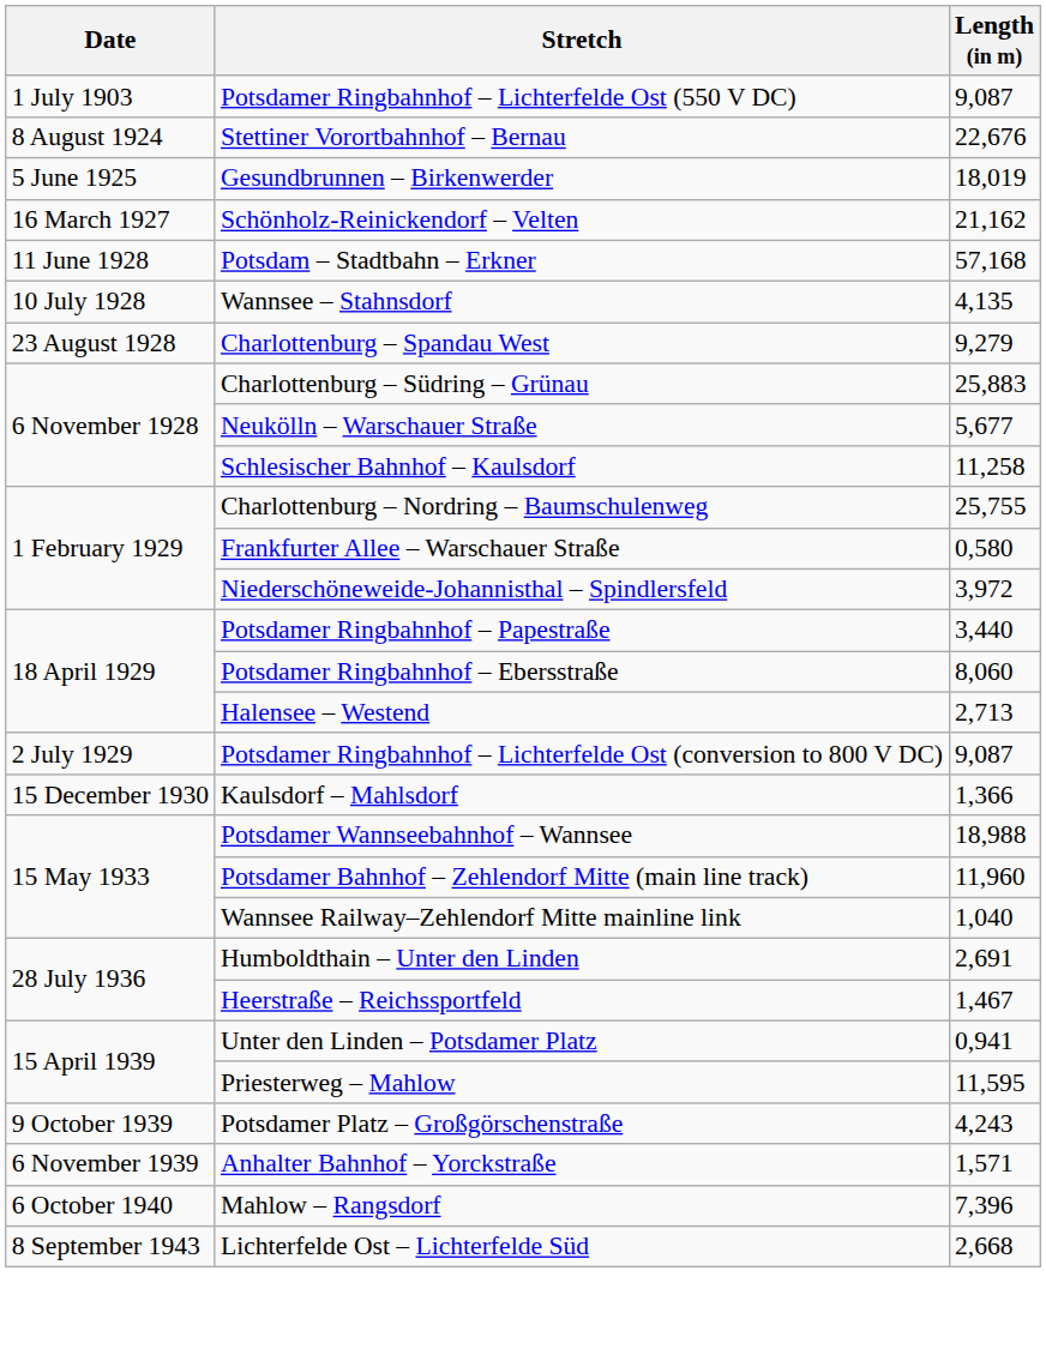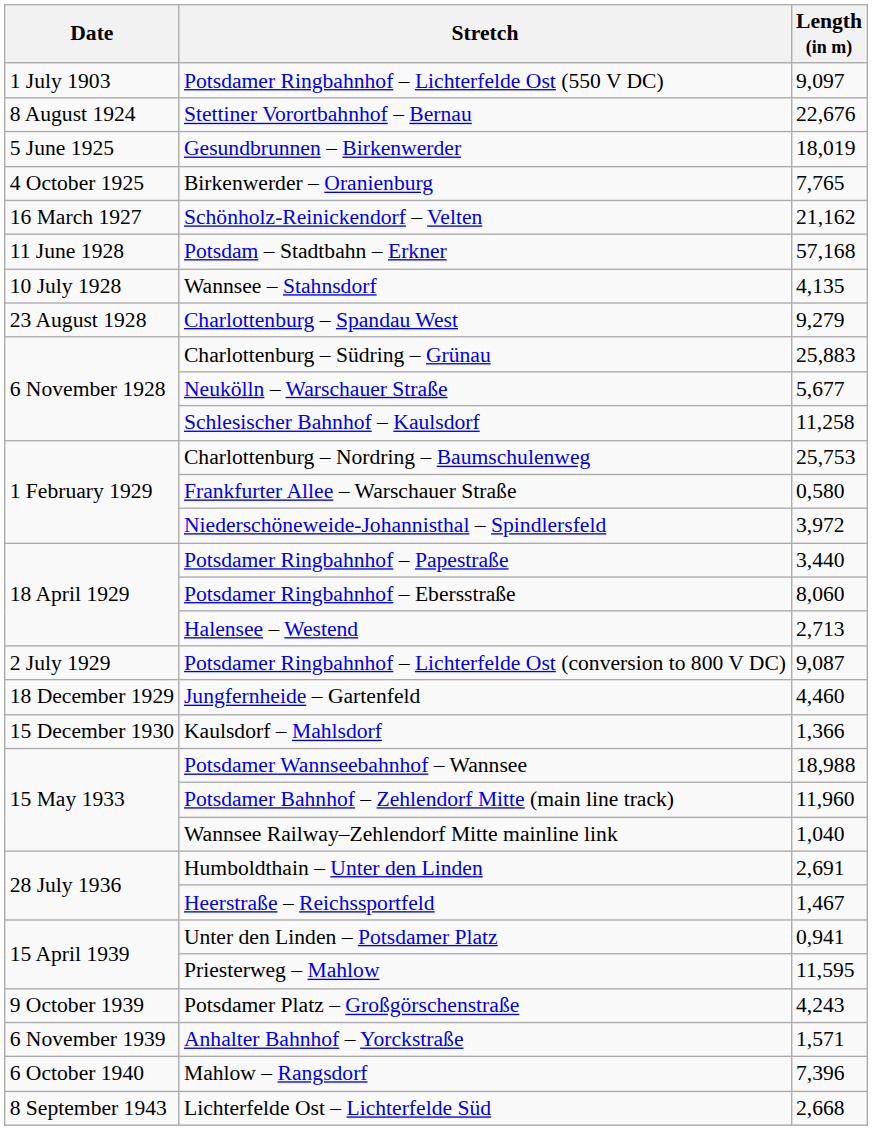Potsdamer Ringbahnhof – Lichterfelde Ost (550 V DC) | Length (in m): 9,087 -> 9,097
+ row: 4 October 1925 | Birkenwerder – Oranienburg | 7,765
Charlottenburg – Nordring – Baumschulenweg | Length (in m): 25,755 -> 25,753
+ row: 18 December 1929 | Jungfernheide – Gartenfeld | 4,460
